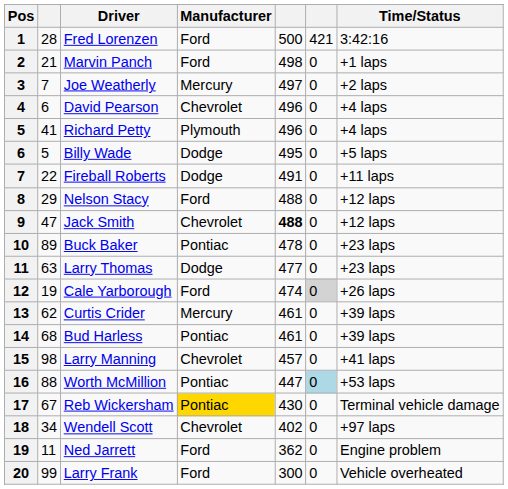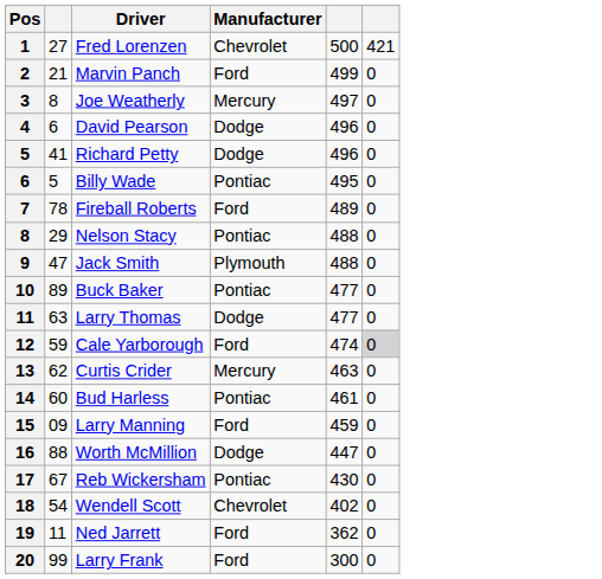- column: Time/Status | 3:42:16 | +1 laps | +2 laps | +4 laps | +4 laps | +5 laps | +11 laps | +12 laps | +12 laps | +23 laps | +23 laps | +26 laps | +39 laps | +39 laps | +41 laps | +53 laps | Terminal vehicle damage | +97 laps | Engine problem | Vehicle overheated
Fred Lorenzen | column 2: 28 -> 27
Fred Lorenzen | Manufacturer: Ford -> Chevrolet
Marvin Panch | column 5: 498 -> 499
Joe Weatherly | column 2: 7 -> 8
David Pearson | Manufacturer: Chevrolet -> Dodge
Richard Petty | Manufacturer: Plymouth -> Dodge
Billy Wade | Manufacturer: Dodge -> Pontiac
Fireball Roberts | column 2: 22 -> 78
Fireball Roberts | Manufacturer: Dodge -> Ford
Fireball Roberts | column 5: 491 -> 489
Nelson Stacy | Manufacturer: Ford -> Pontiac
Jack Smith | Manufacturer: Chevrolet -> Plymouth
Jack Smith | column 5: bold -> normal
Buck Baker | column 5: 478 -> 477
Cale Yarborough | column 2: 19 -> 59
Curtis Crider | column 5: 461 -> 463
Bud Harless | column 2: 68 -> 60
Larry Manning | column 2: 98 -> 09
Larry Manning | Manufacturer: Chevrolet -> Ford
Larry Manning | column 5: 457 -> 459
Worth McMillion | Manufacturer: Pontiac -> Dodge
Worth McMillion | column 6: lightblue background -> no background
Reb Wickersham | Manufacturer: gold background -> no background
Wendell Scott | column 2: 34 -> 54
